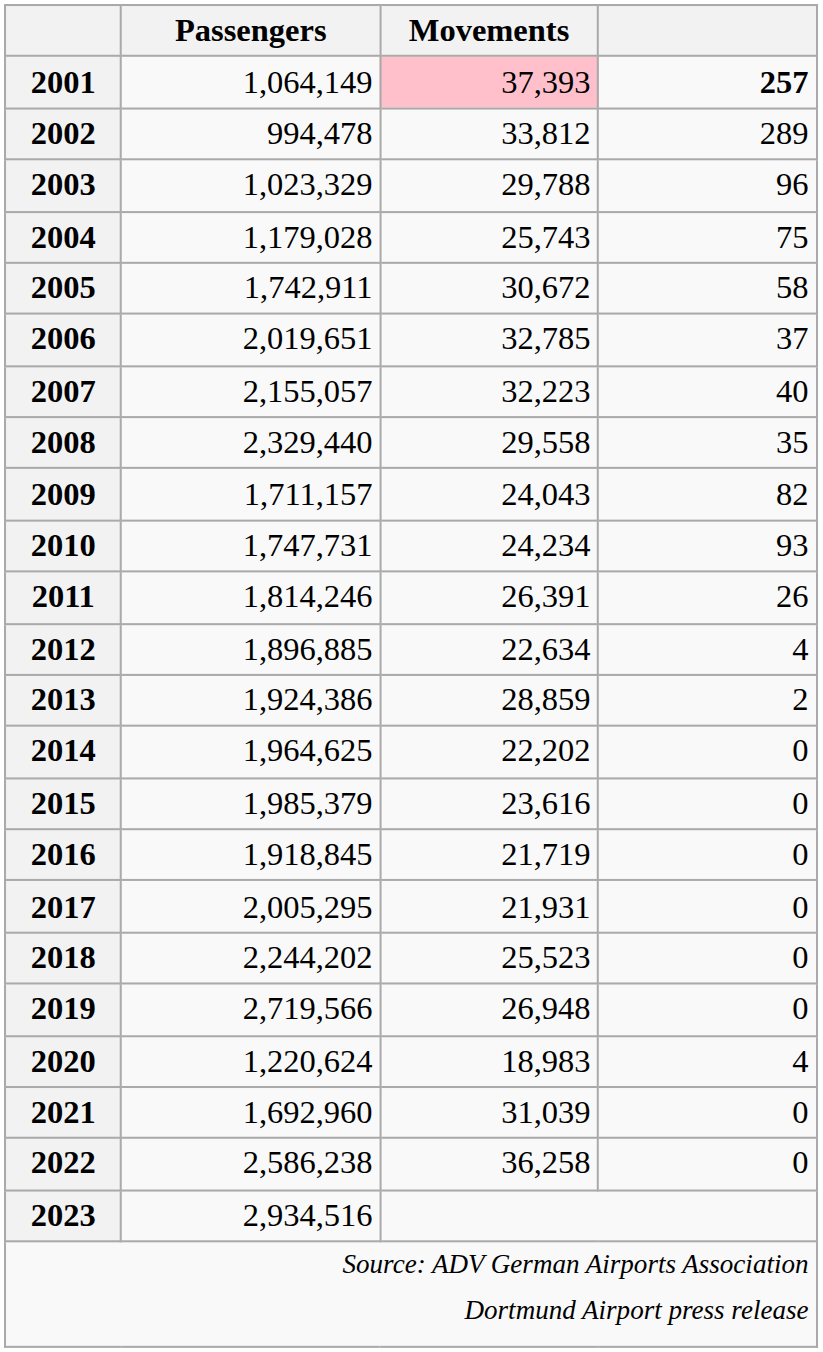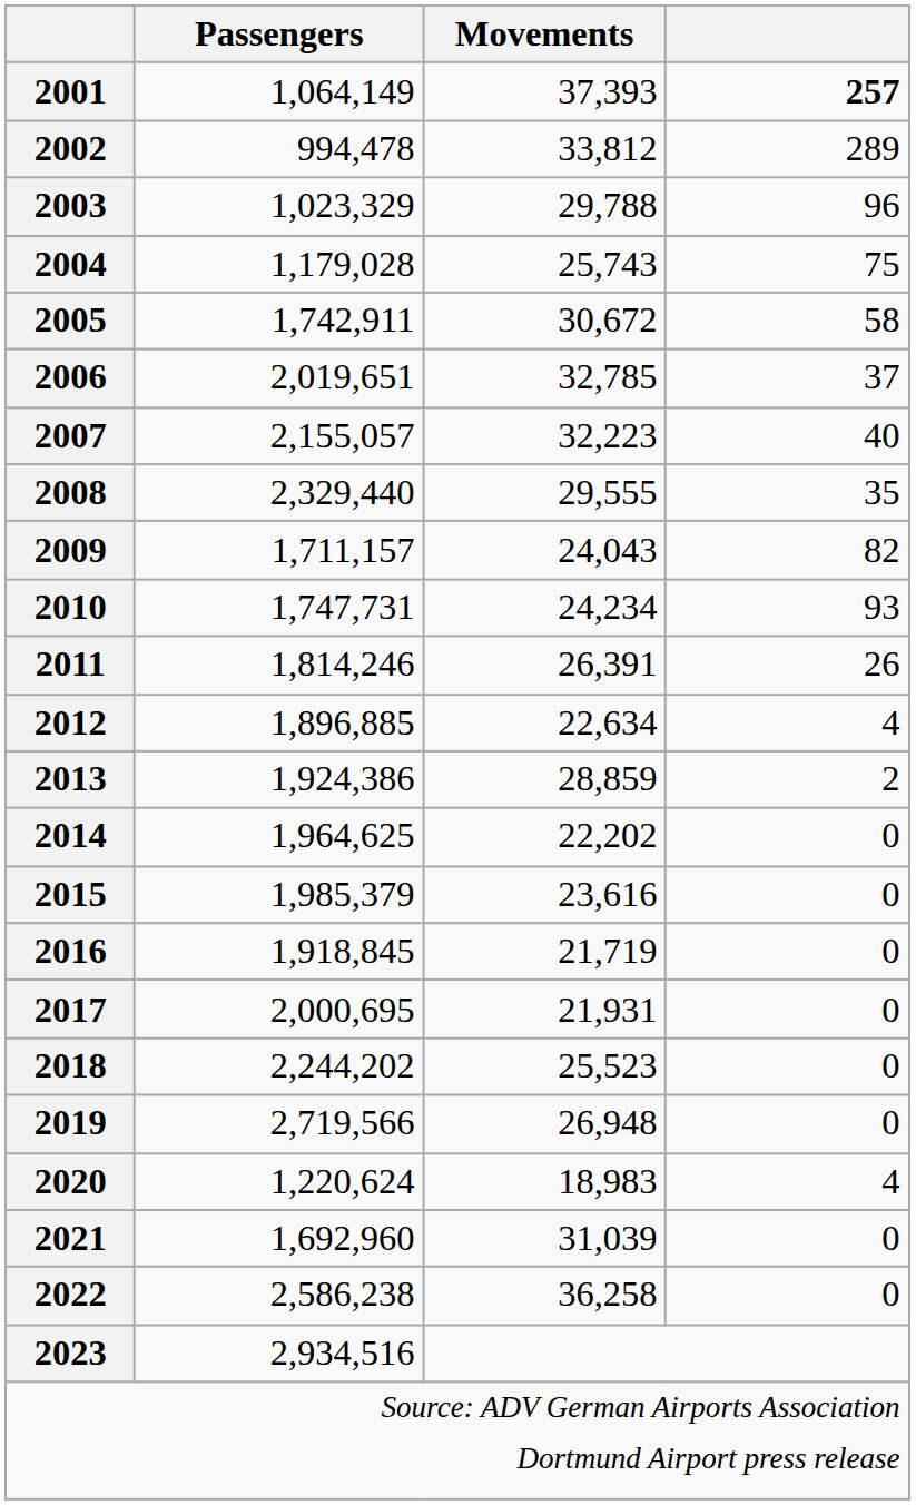2001 | Movements: pink background -> no background
2008 | Movements: 29,558 -> 29,555
2017 | Passengers: 2,005,295 -> 2,000,695
